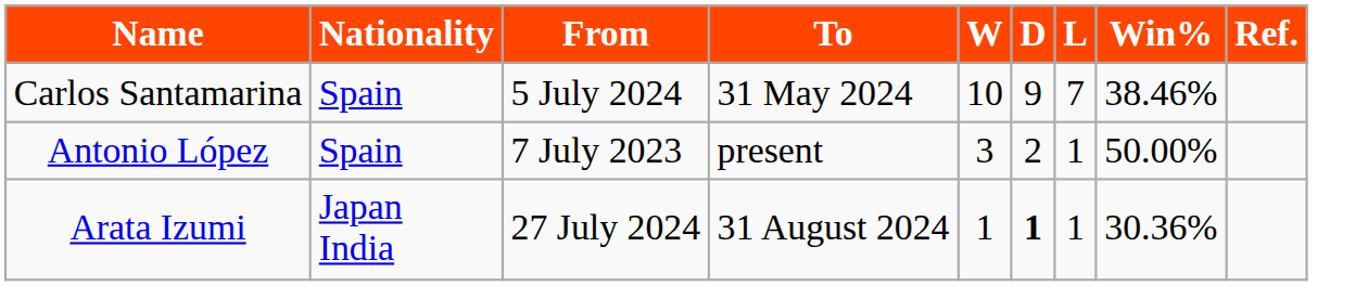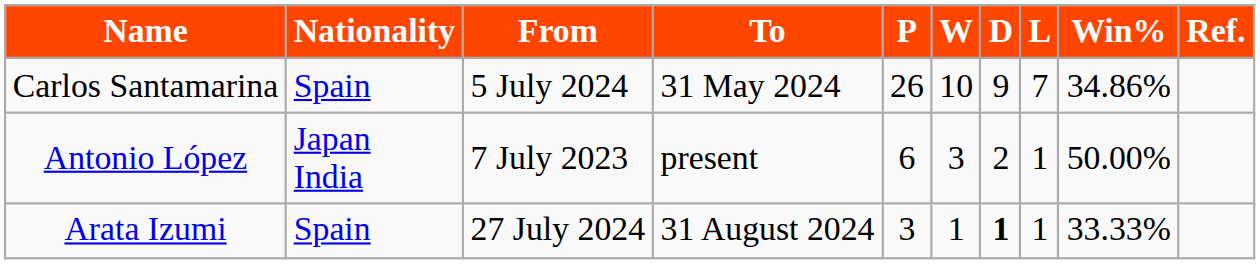+ column: P | 26 | 6 | 3
Carlos Santamarina | Win%: 38.46% -> 34.86%
Antonio López | Nationality: Spain -> Japan India
Arata Izumi | Nationality: Japan India -> Spain
Arata Izumi | Win%: 30.36% -> 33.33%
